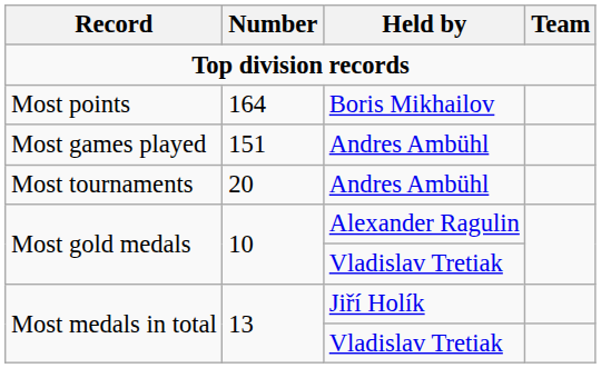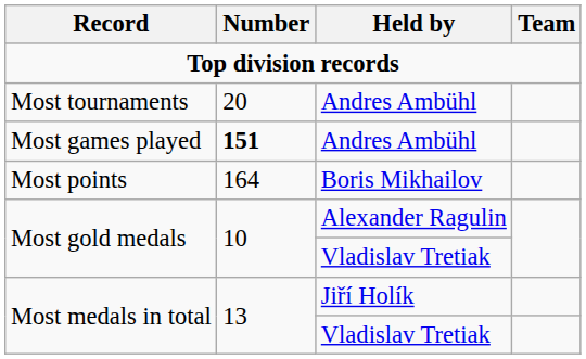rows swapped: Most tournaments <-> Most points
Most games played | Number: normal -> bold
